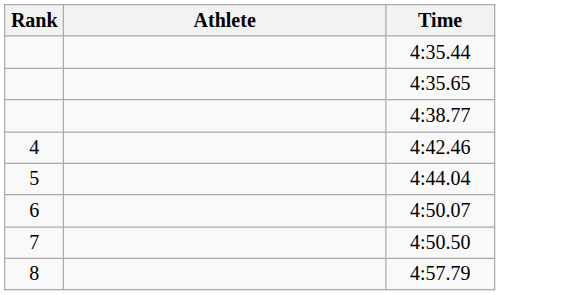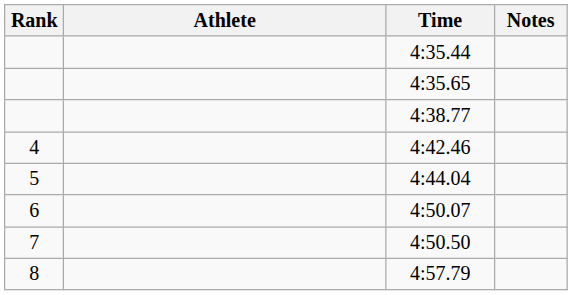+ column: Notes
